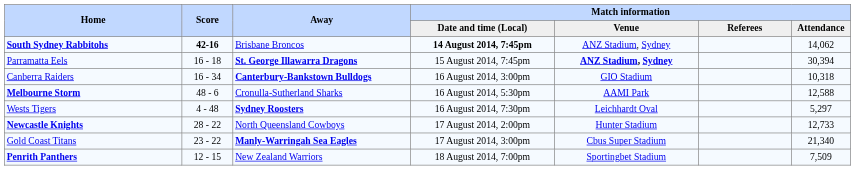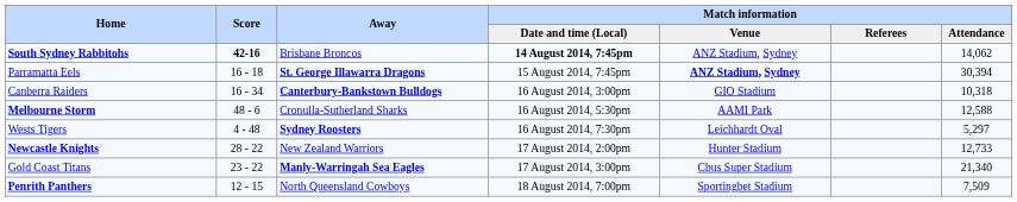Newcastle Knights | Away: North Queensland Cowboys -> New Zealand Warriors
Penrith Panthers | Away: New Zealand Warriors -> North Queensland Cowboys
